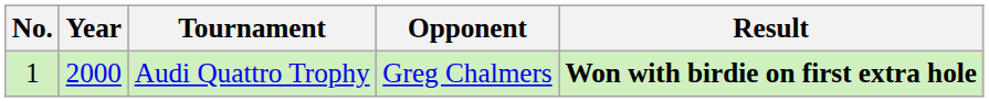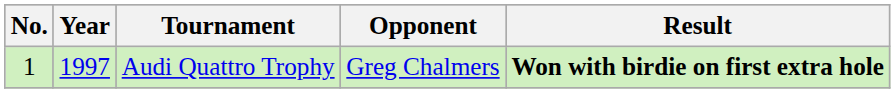Audi Quattro Trophy | Year: 2000 -> 1997
